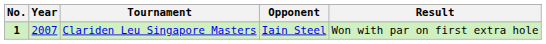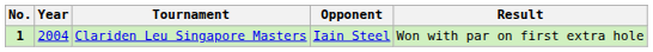Clariden Leu Singapore Masters | Year: 2007 -> 2004
